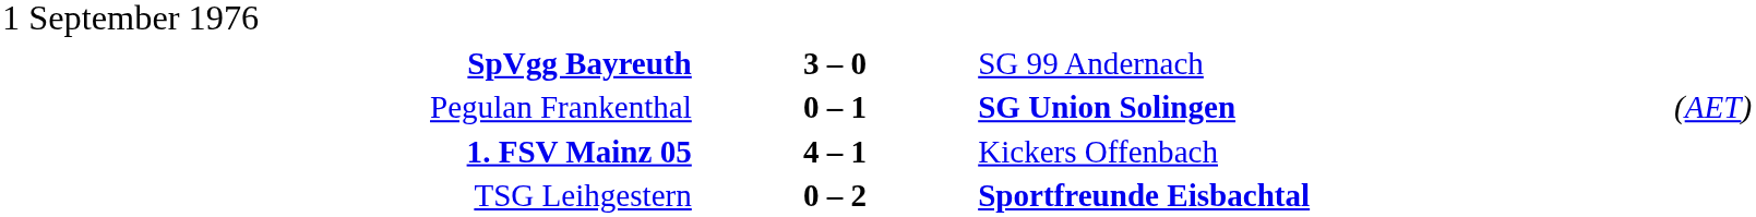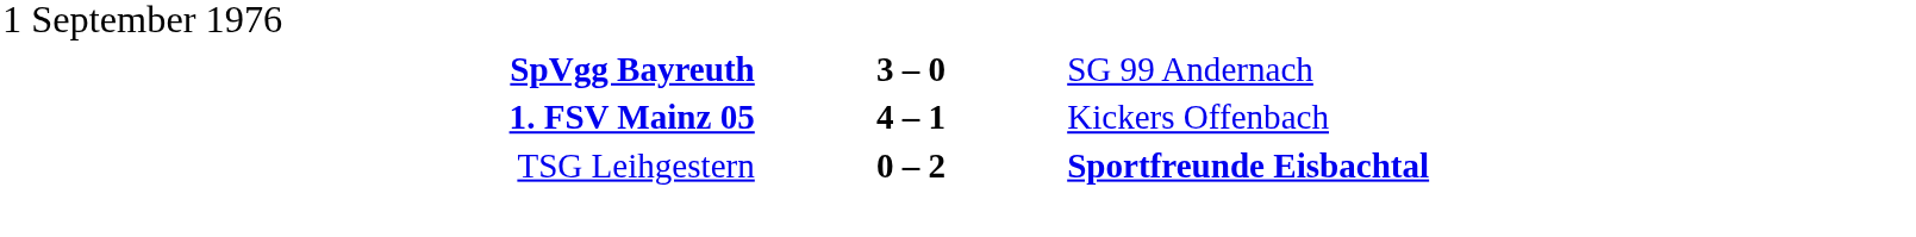- row: Pegulan Frankenthal | 0 – 1 | SG Union Solingen | (AET)
